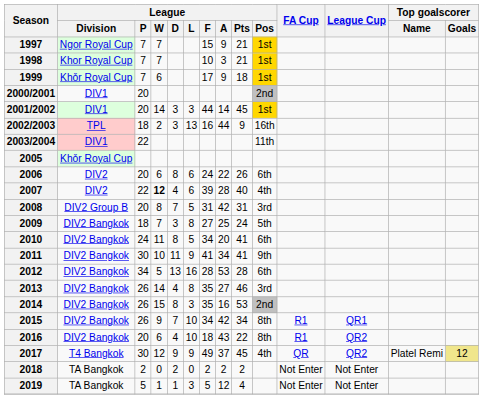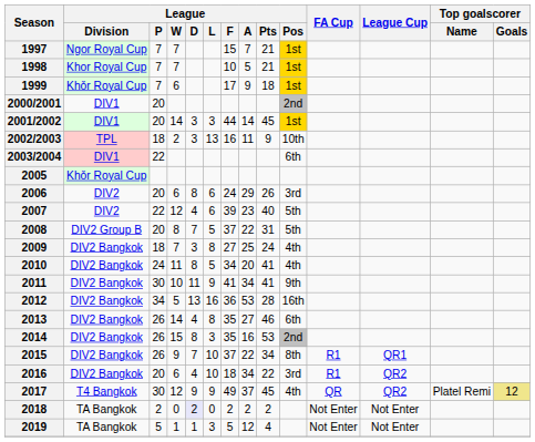1997 | League / A: 9 -> 7
1998 | League / A: 3 -> 5
2002/2003 | League / A: 44 -> 11
2002/2003 | League / Pos: 16th -> 10th
2003/2004 | League / Pos: 11th -> 6th
2006 | League / A: 22 -> 29
2006 | League / Pos: 6th -> 3rd
2007 | League / W: bold -> normal
2007 | League / A: 28 -> 23
2007 | League / Pos: 4th -> 5th
2008 | League / F: 31 -> 37
2008 | League / A: 42 -> 22
2008 | League / Pos: 3rd -> 5th
2009 | League / Pos: 5th -> 4th
2010 | League / Pos: 6th -> 4th
2012 | League / F: 28 -> 36
2012 | League / Pos: 6th -> 16th
2013 | League / Pos: 3rd -> 6th
2015 | League / F: 34 -> 37
2015 | League / A: 42 -> 22
2016 | League / A: 43 -> 34
2016 | League / Pos: 8th -> 3rd
2018 | League / D: no background -> lavender background
